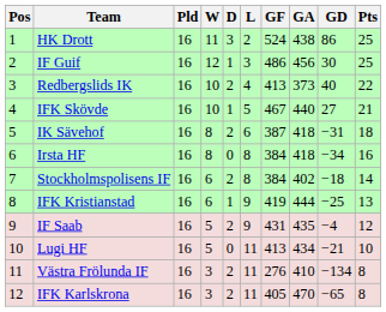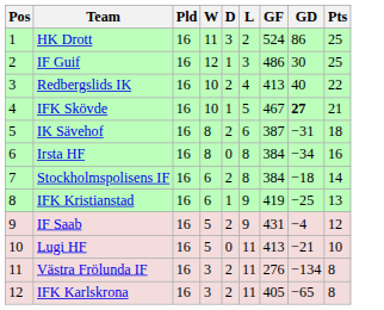- column: GA | 438 | 456 | 373 | 440 | 418 | 418 | 402 | 444 | 435 | 434 | 410 | 470
IFK Skövde | GD: normal -> bold
